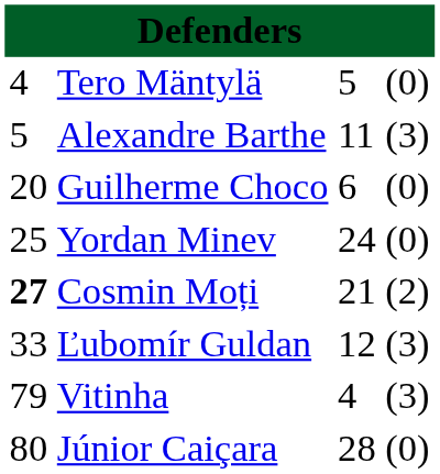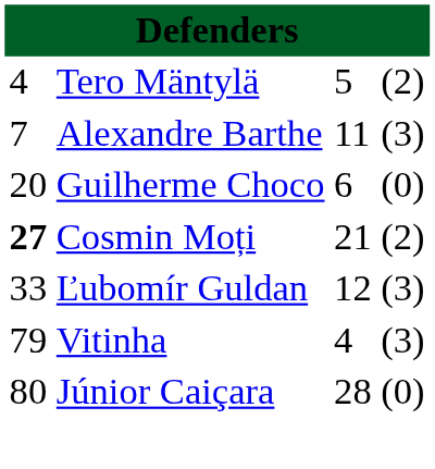Tero Mäntylä | column 4: (0) -> (2)
Alexandre Barthe | column 1: 5 -> 7
- row: 25 | Yordan Minev | 24 | (0)
